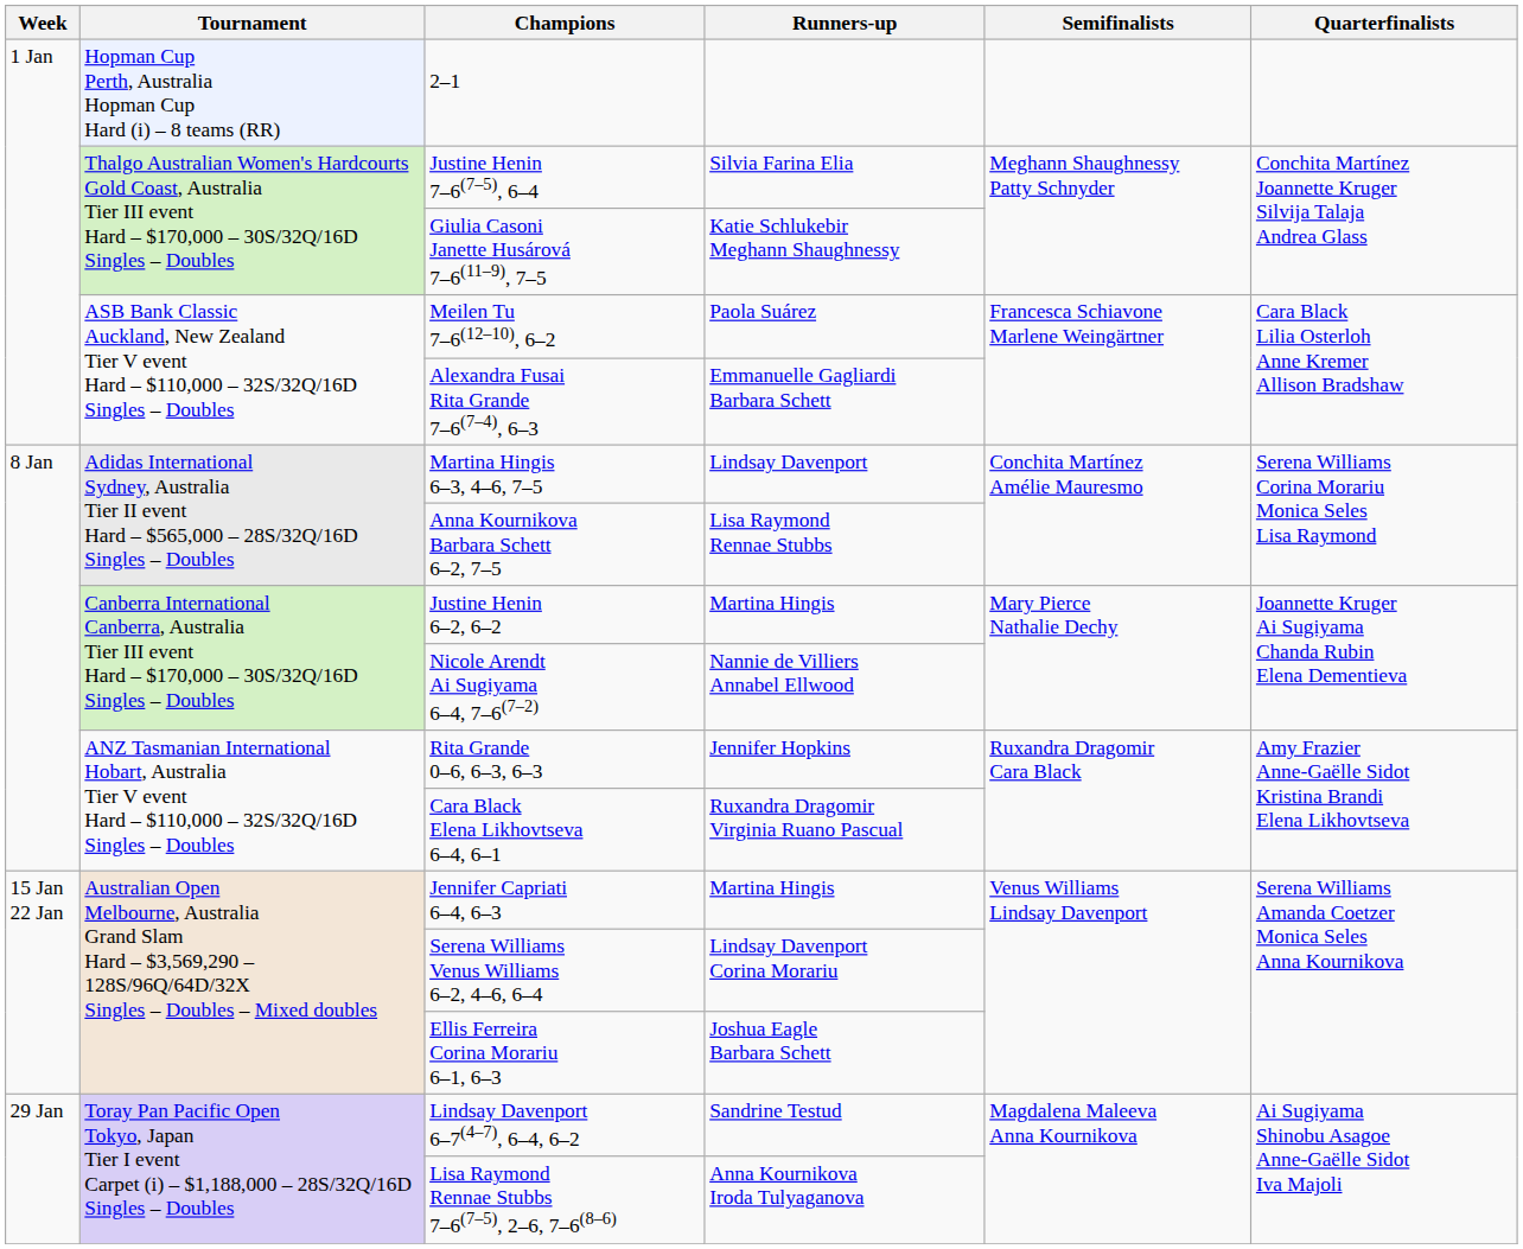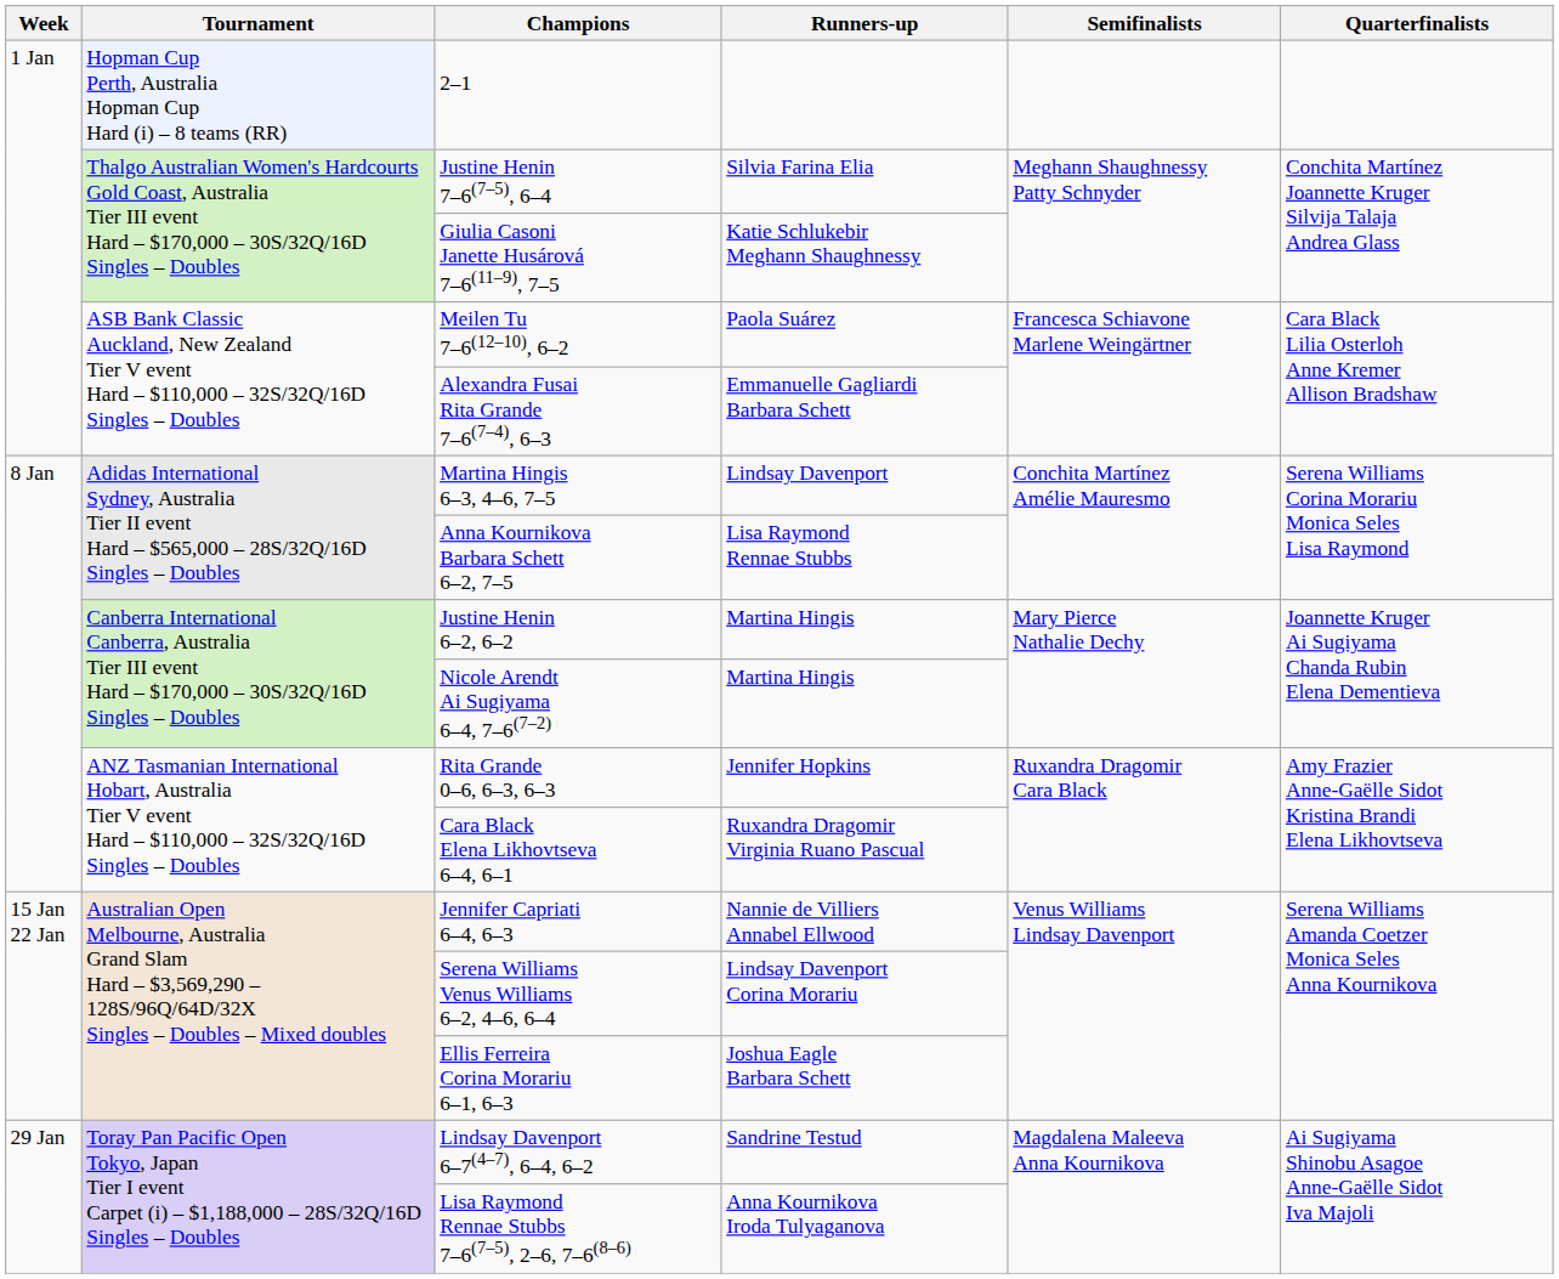Nicole Arendt Ai Sugiyama 6–4, 7–6(7–2) | Runners-up: Nannie de Villiers Annabel Ellwood -> Martina Hingis
Jennifer Capriati 6–4, 6–3 | Runners-up: Martina Hingis -> Nannie de Villiers Annabel Ellwood
